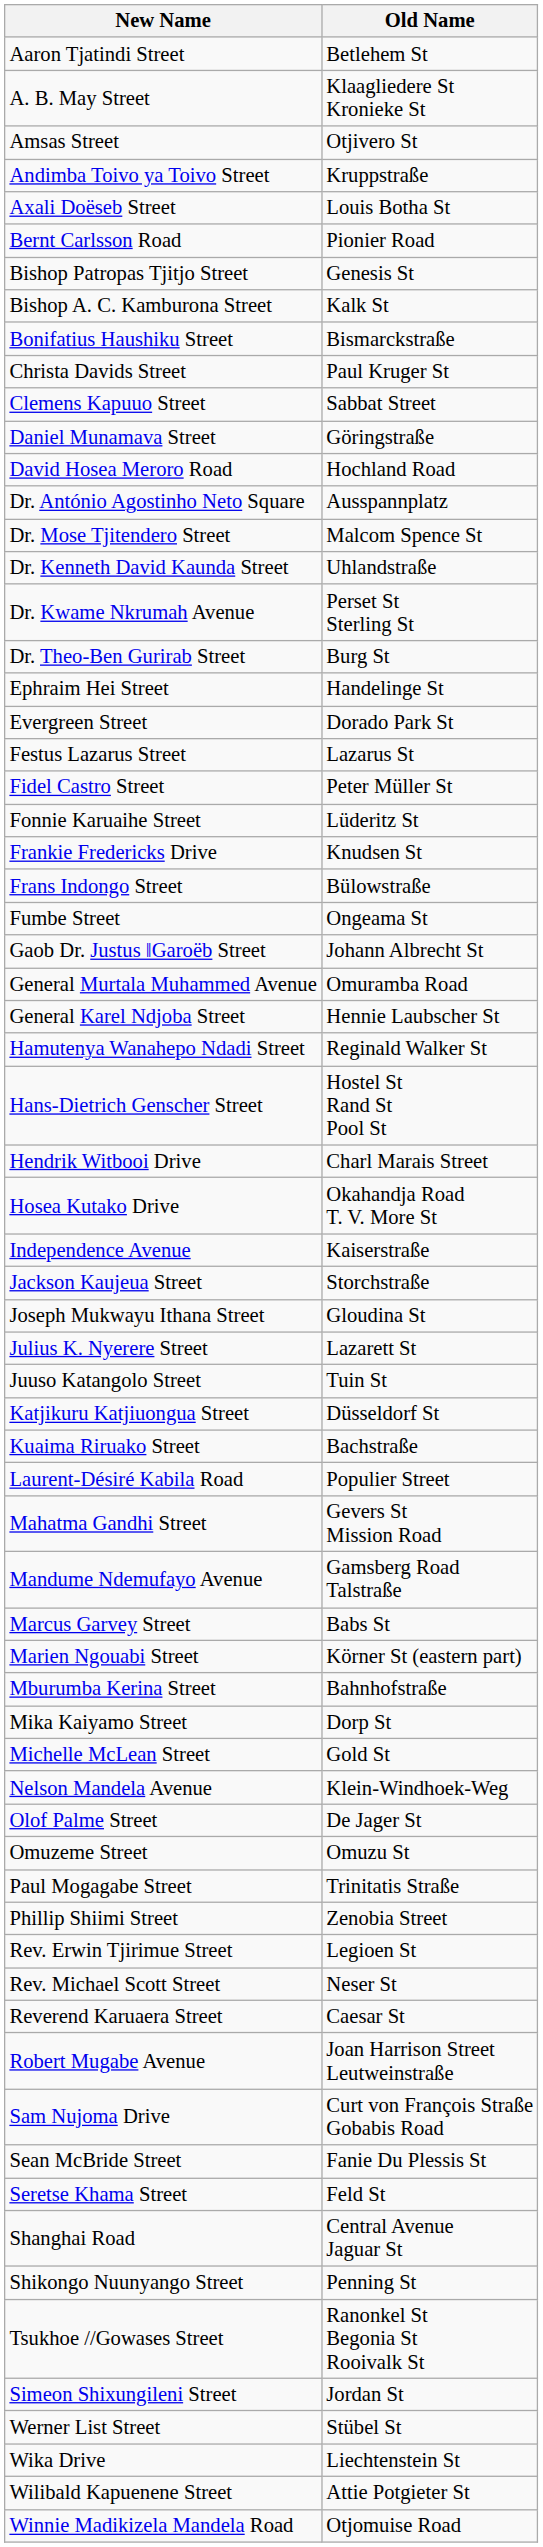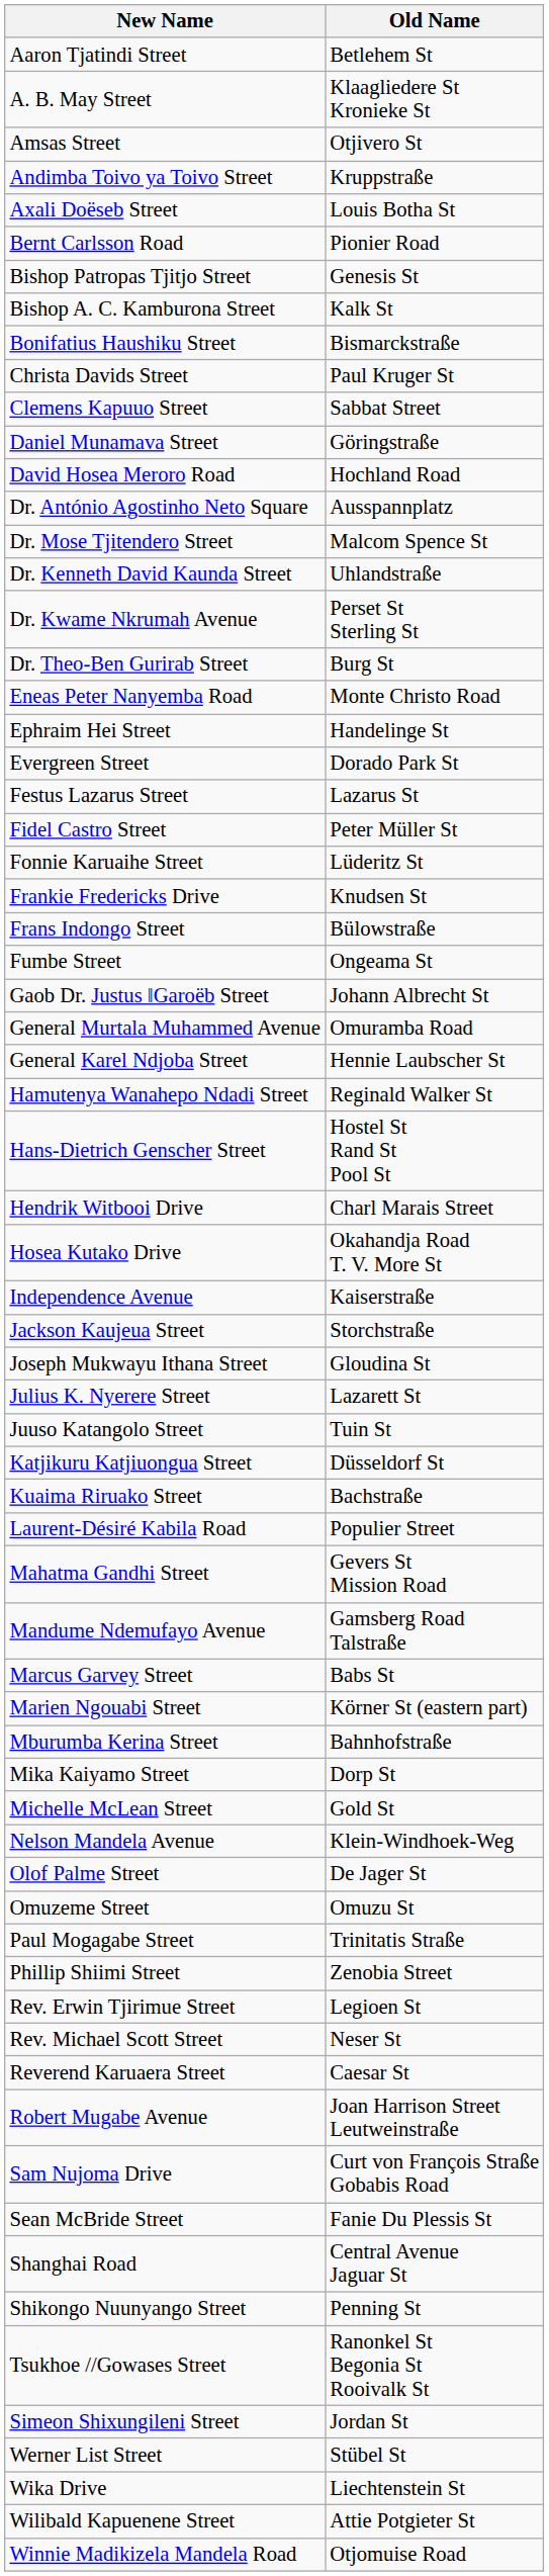+ row: Eneas Peter Nanyemba Road | Monte Christo Road
- row: Seretse Khama Street | Feld St
